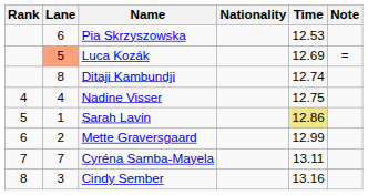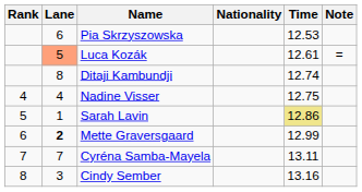Luca Kozák | Time: 12.69 -> 12.61
Mette Graversgaard | Lane: normal -> bold
